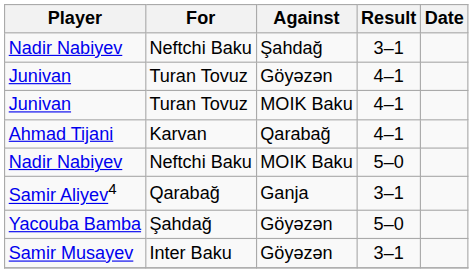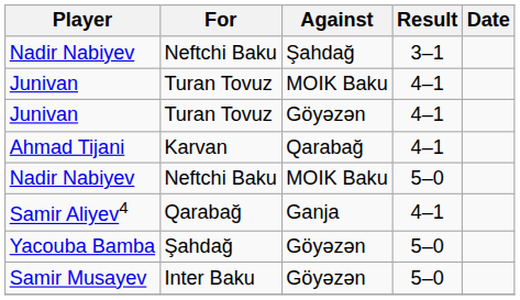rows swapped: Junivan / Göyəzən <-> Junivan / MOIK Baku
Samir Aliyev4 | Result: 3–1 -> 4–1
Samir Musayev | Result: 3–1 -> 5–0
